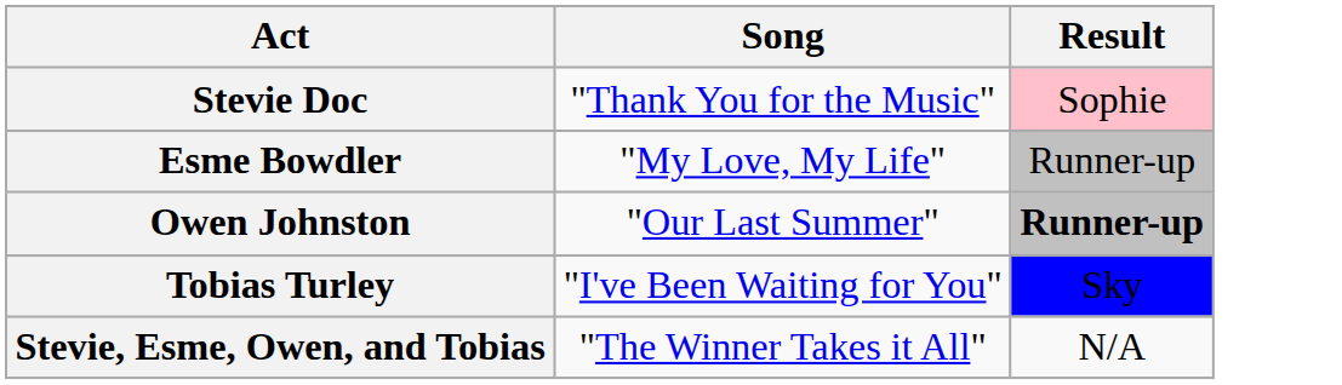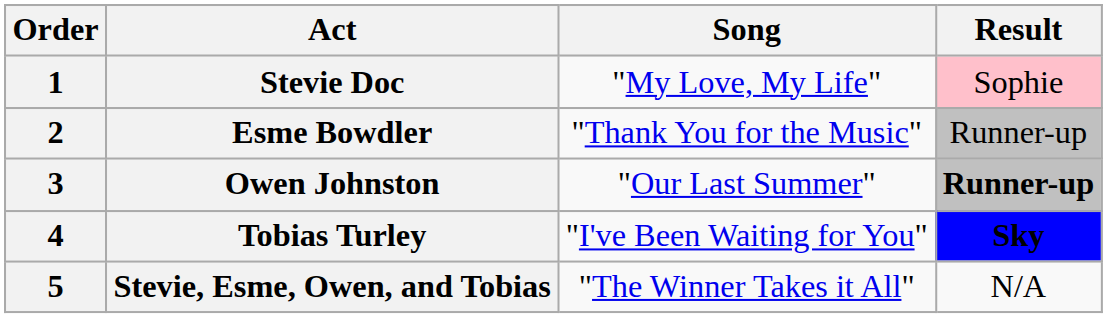+ column: Order | 1 | 2 | 3 | 4 | 5
Stevie Doc | Song: "Thank You for the Music" -> "My Love, My Life"
Esme Bowdler | Song: "My Love, My Life" -> "Thank You for the Music"
Tobias Turley | Result: normal -> bold
